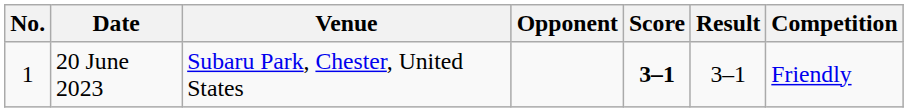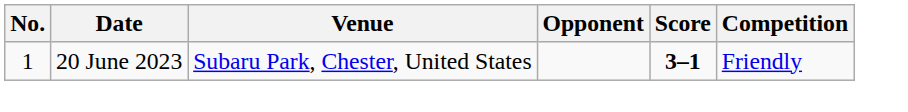- column: Result | 3–1
